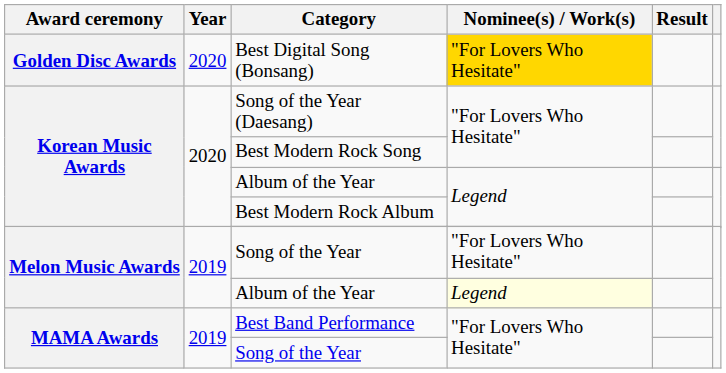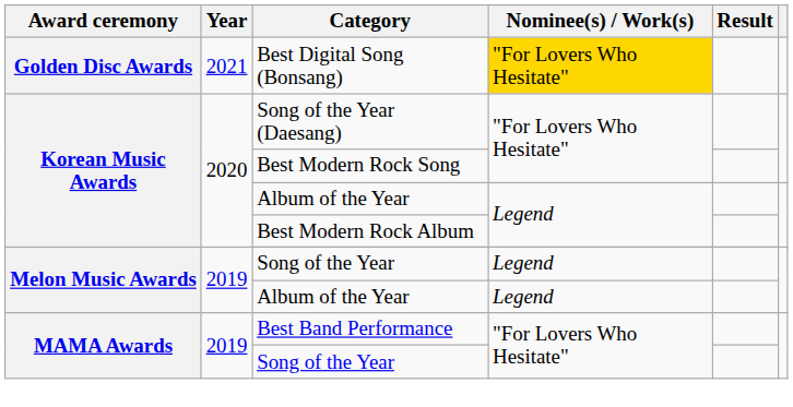Best Digital Song (Bonsang) | Year: 2020 -> 2021
Melon Music Awards / Song of the Year | Nominee(s) / Work(s): "For Lovers Who Hesitate" -> Legend
Melon Music Awards / Album of the Year | Nominee(s) / Work(s): lightyellow background -> no background
